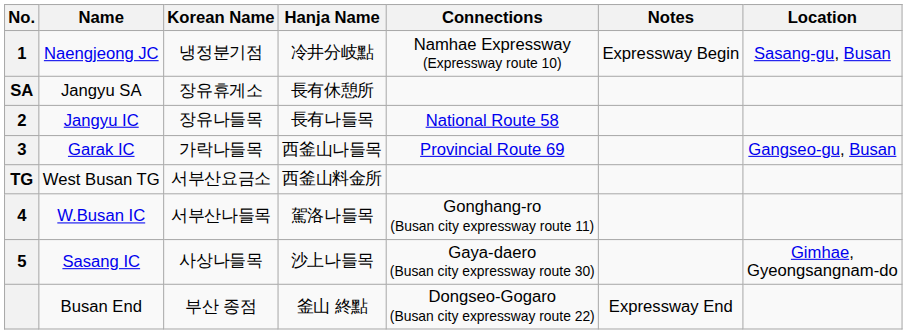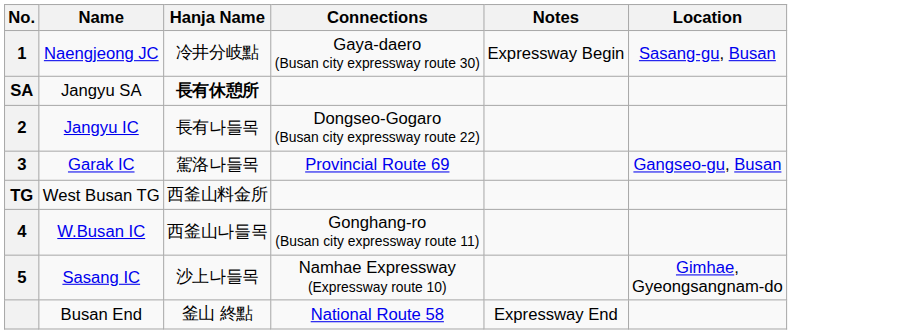- column: Korean Name | 냉정분기점 | 장유휴게소 | 장유나들목 | 가락나들목 | 서부산요금소 | 서부산나들목 | 사상나들목 | 부산 종점
Naengjeong JC | Connections: Namhae Expressway (Expressway route 10) -> Gaya-daero (Busan city expressway route 30)
Jangyu SA | Hanja Name: normal -> bold
Jangyu IC | Connections: National Route 58 -> Dongseo-Gogaro (Busan city expressway route 22)
Garak IC | Hanja Name: 西釜山나들목 -> 駕洛나들목
W.Busan IC | Hanja Name: 駕洛나들목 -> 西釜山나들목
Sasang IC | Connections: Gaya-daero (Busan city expressway route 30) -> Namhae Expressway (Expressway route 10)
Busan End | Connections: Dongseo-Gogaro (Busan city expressway route 22) -> National Route 58
